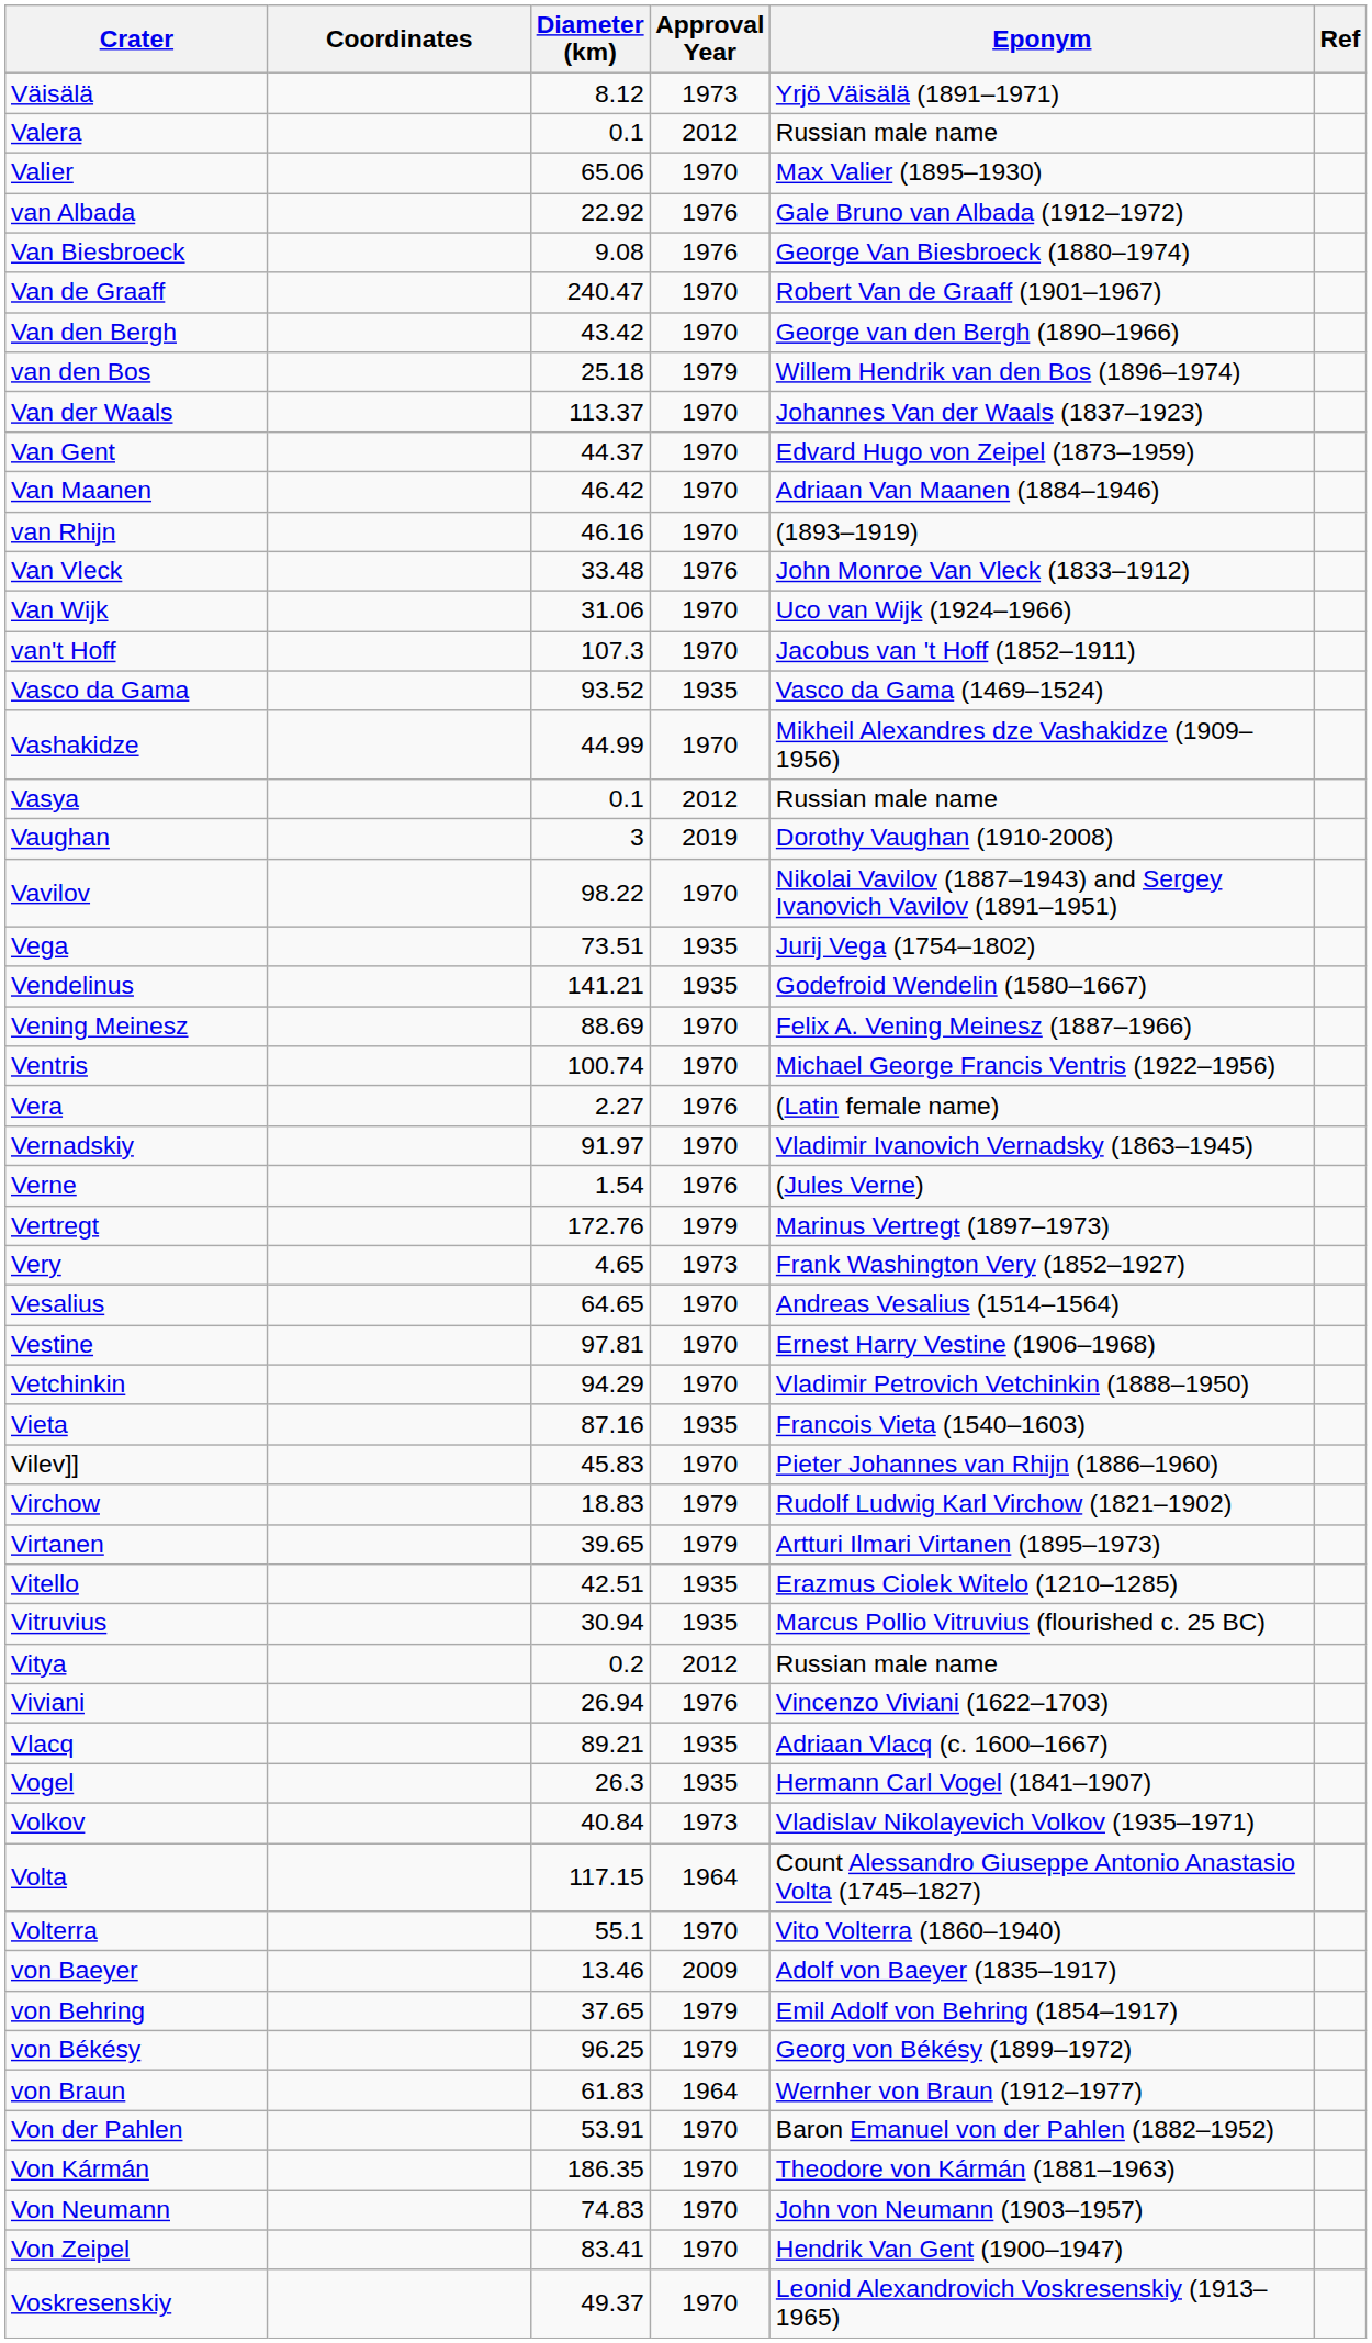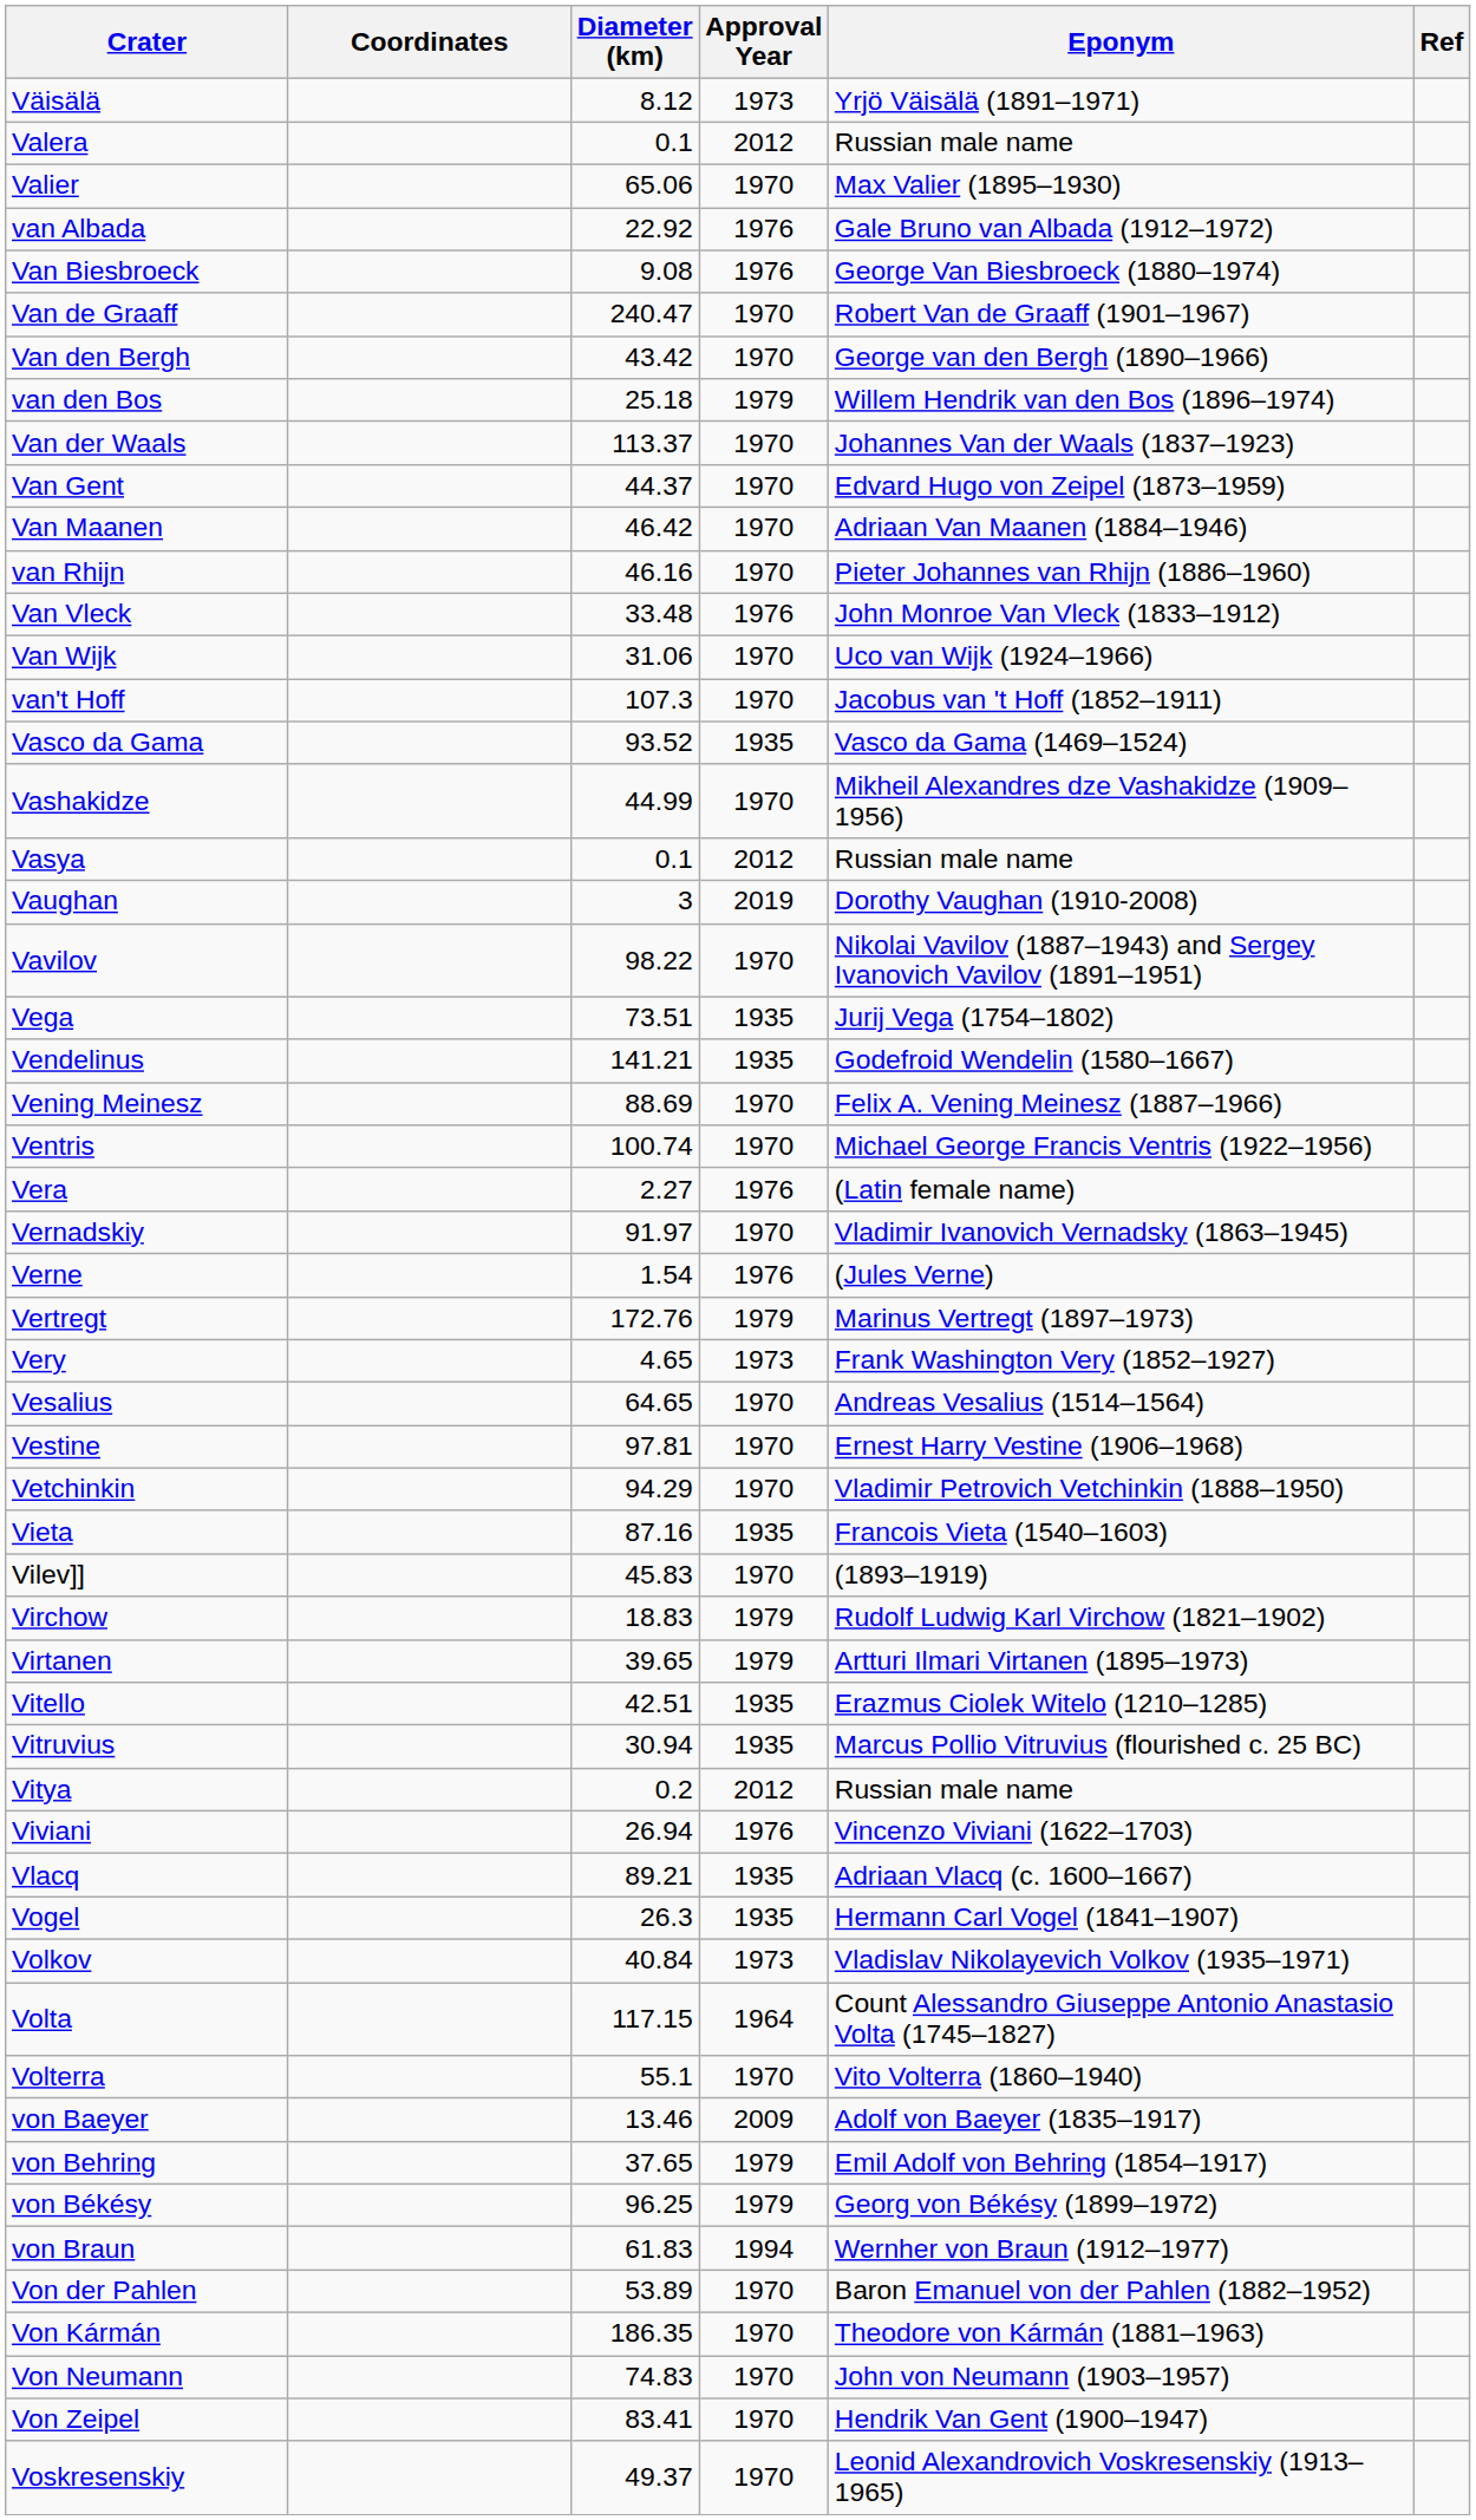van Rhijn | Eponym: (1893–1919) -> Pieter Johannes van Rhijn (1886–1960)
Vilev]] | Eponym: Pieter Johannes van Rhijn (1886–1960) -> (1893–1919)
von Braun | Approval Year: 1964 -> 1994
Von der Pahlen | Diameter (km): 53.91 -> 53.89
